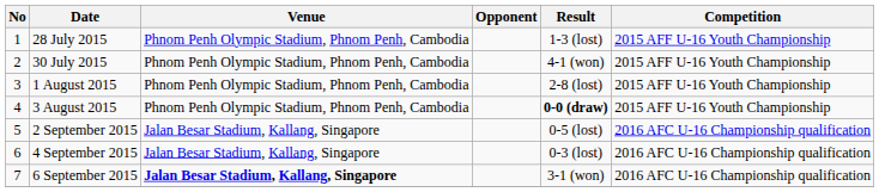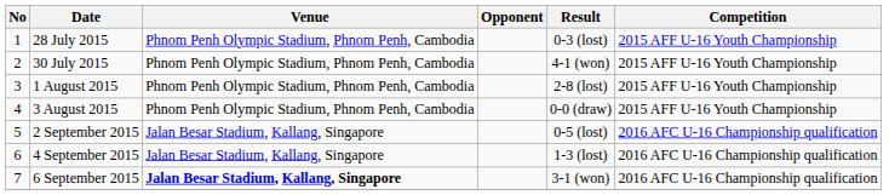28 July 2015 | Result: 1-3 (lost) -> 0-3 (lost)
3 August 2015 | Result: bold -> normal
4 September 2015 | Result: 0-3 (lost) -> 1-3 (lost)
